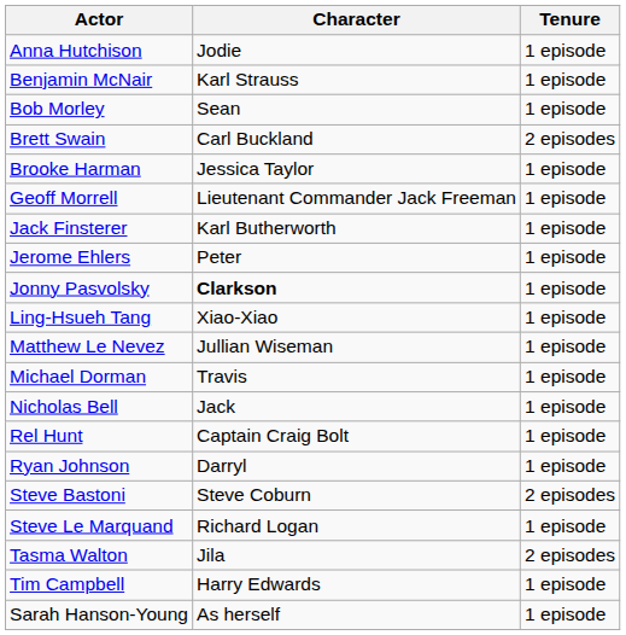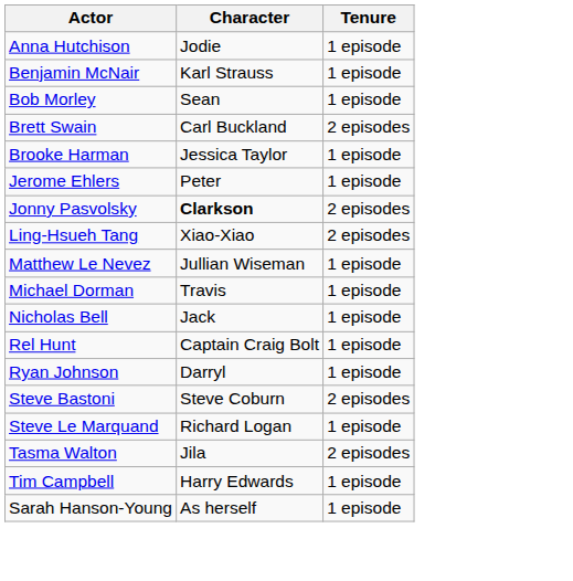- row: Geoff Morrell | Lieutenant Commander Jack Freeman | 1 episode
- row: Jack Finsterer | Karl Butherworth | 1 episode
Jonny Pasvolsky | Tenure: 1 episode -> 2 episodes
Ling-Hsueh Tang | Tenure: 1 episode -> 2 episodes
